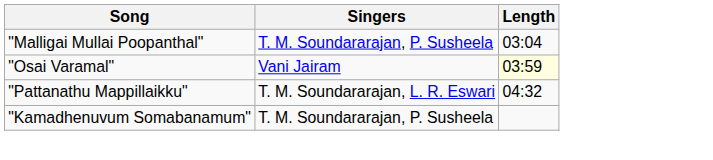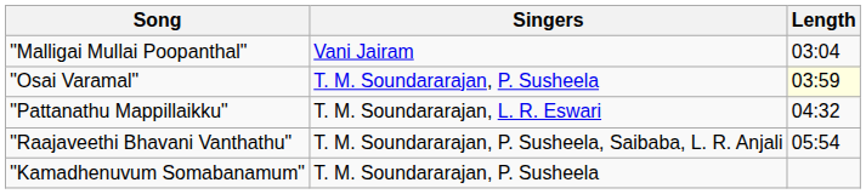"Malligai Mullai Poopanthal" | Singers: T. M. Soundararajan, P. Susheela -> Vani Jairam
"Osai Varamal" | Singers: Vani Jairam -> T. M. Soundararajan, P. Susheela
+ row: "Raajaveethi Bhavani Vanthathu" | T. M. Soundararajan, P. Susheela, Saibaba, L. R. Anjali | 05:54
